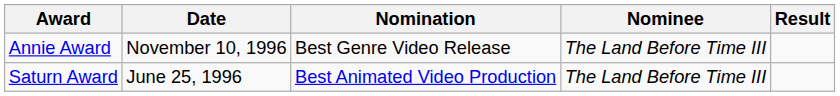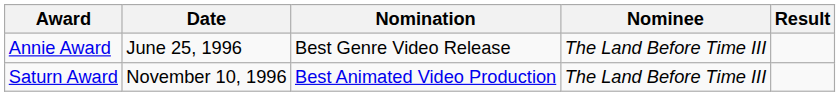Annie Award | Date: November 10, 1996 -> June 25, 1996
Saturn Award | Date: June 25, 1996 -> November 10, 1996
